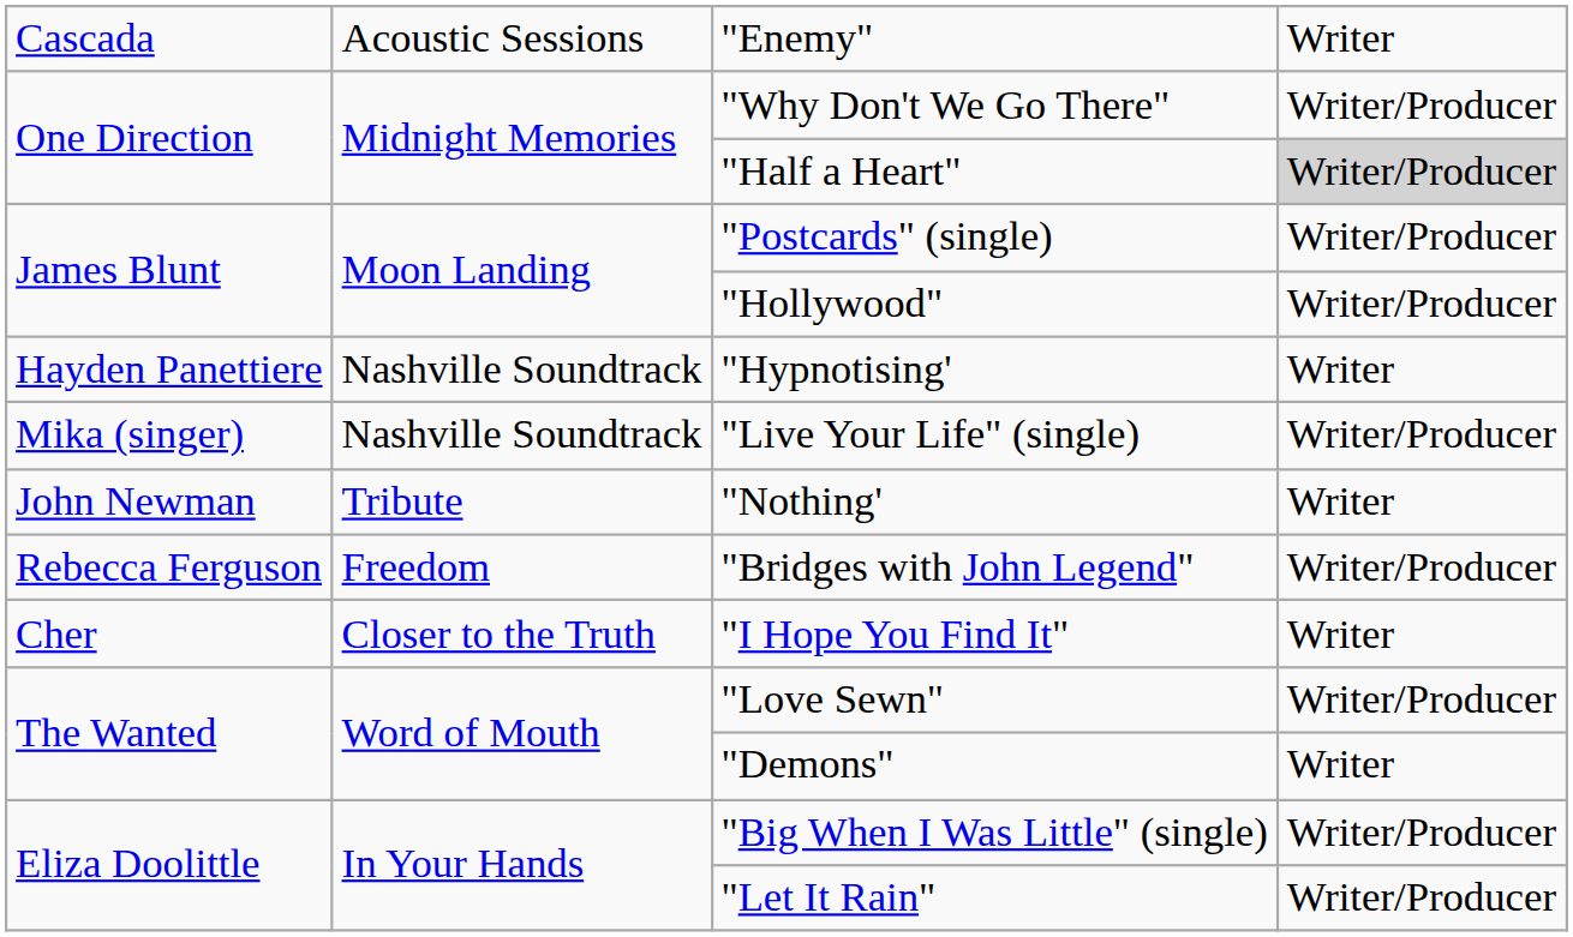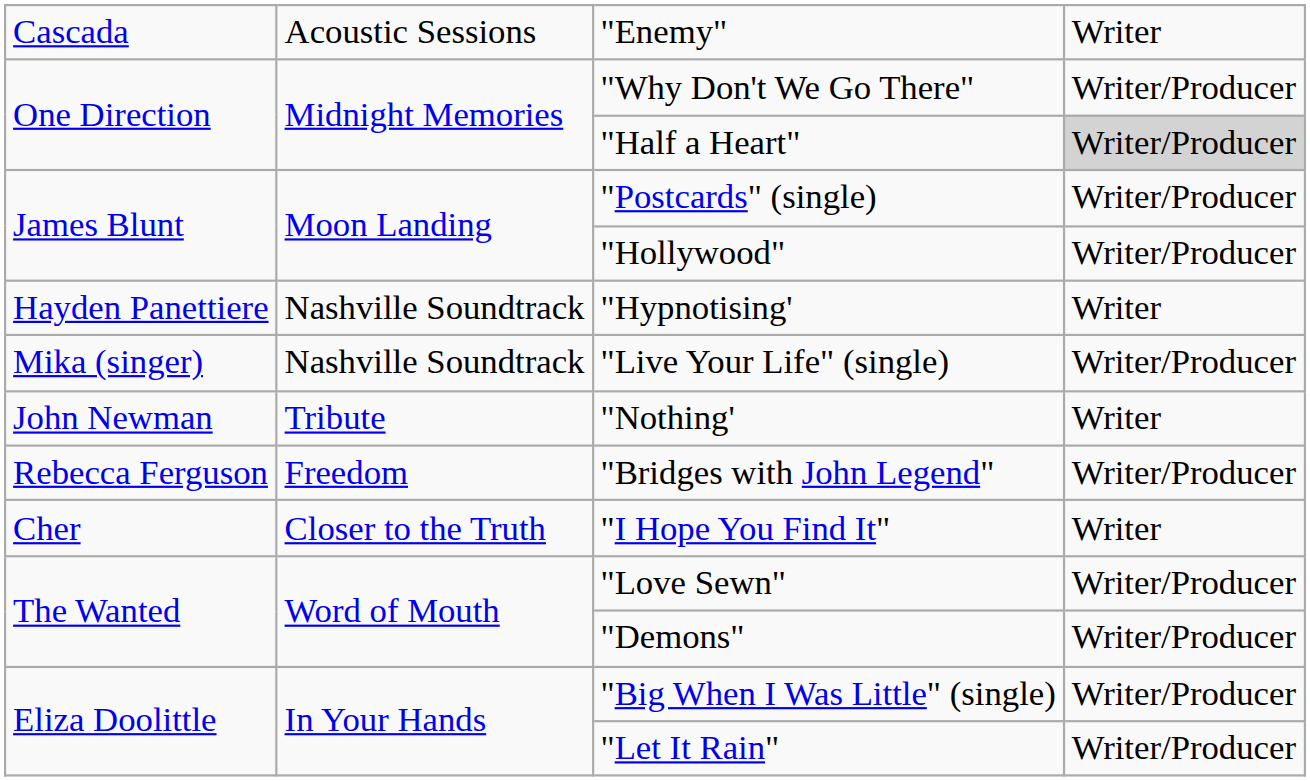"Demons" | column 4: Writer -> Writer/Producer
